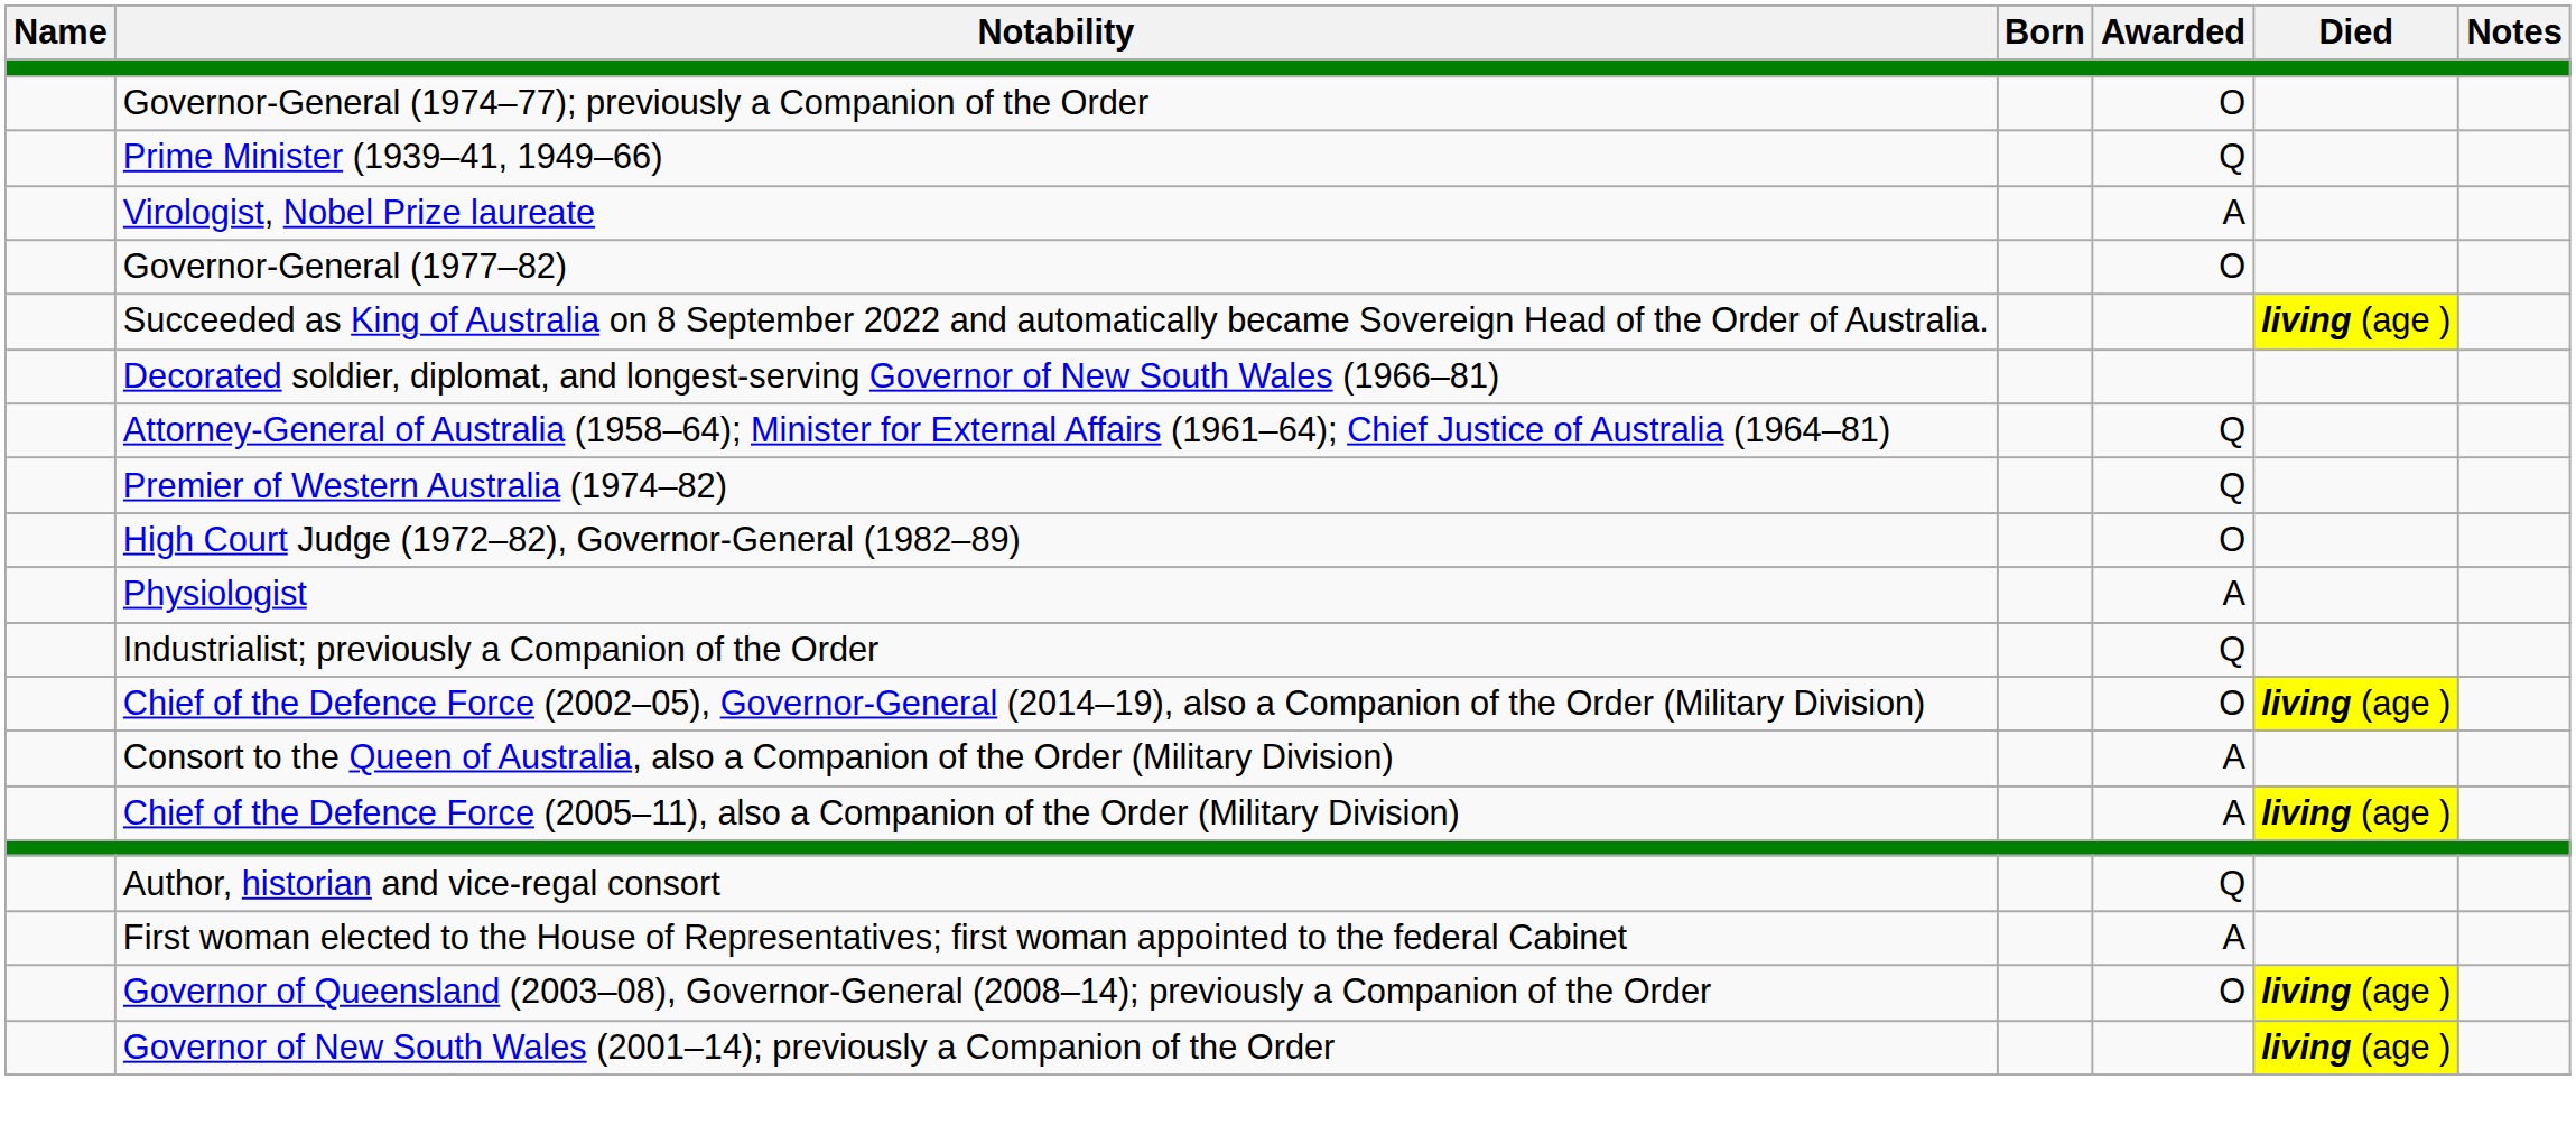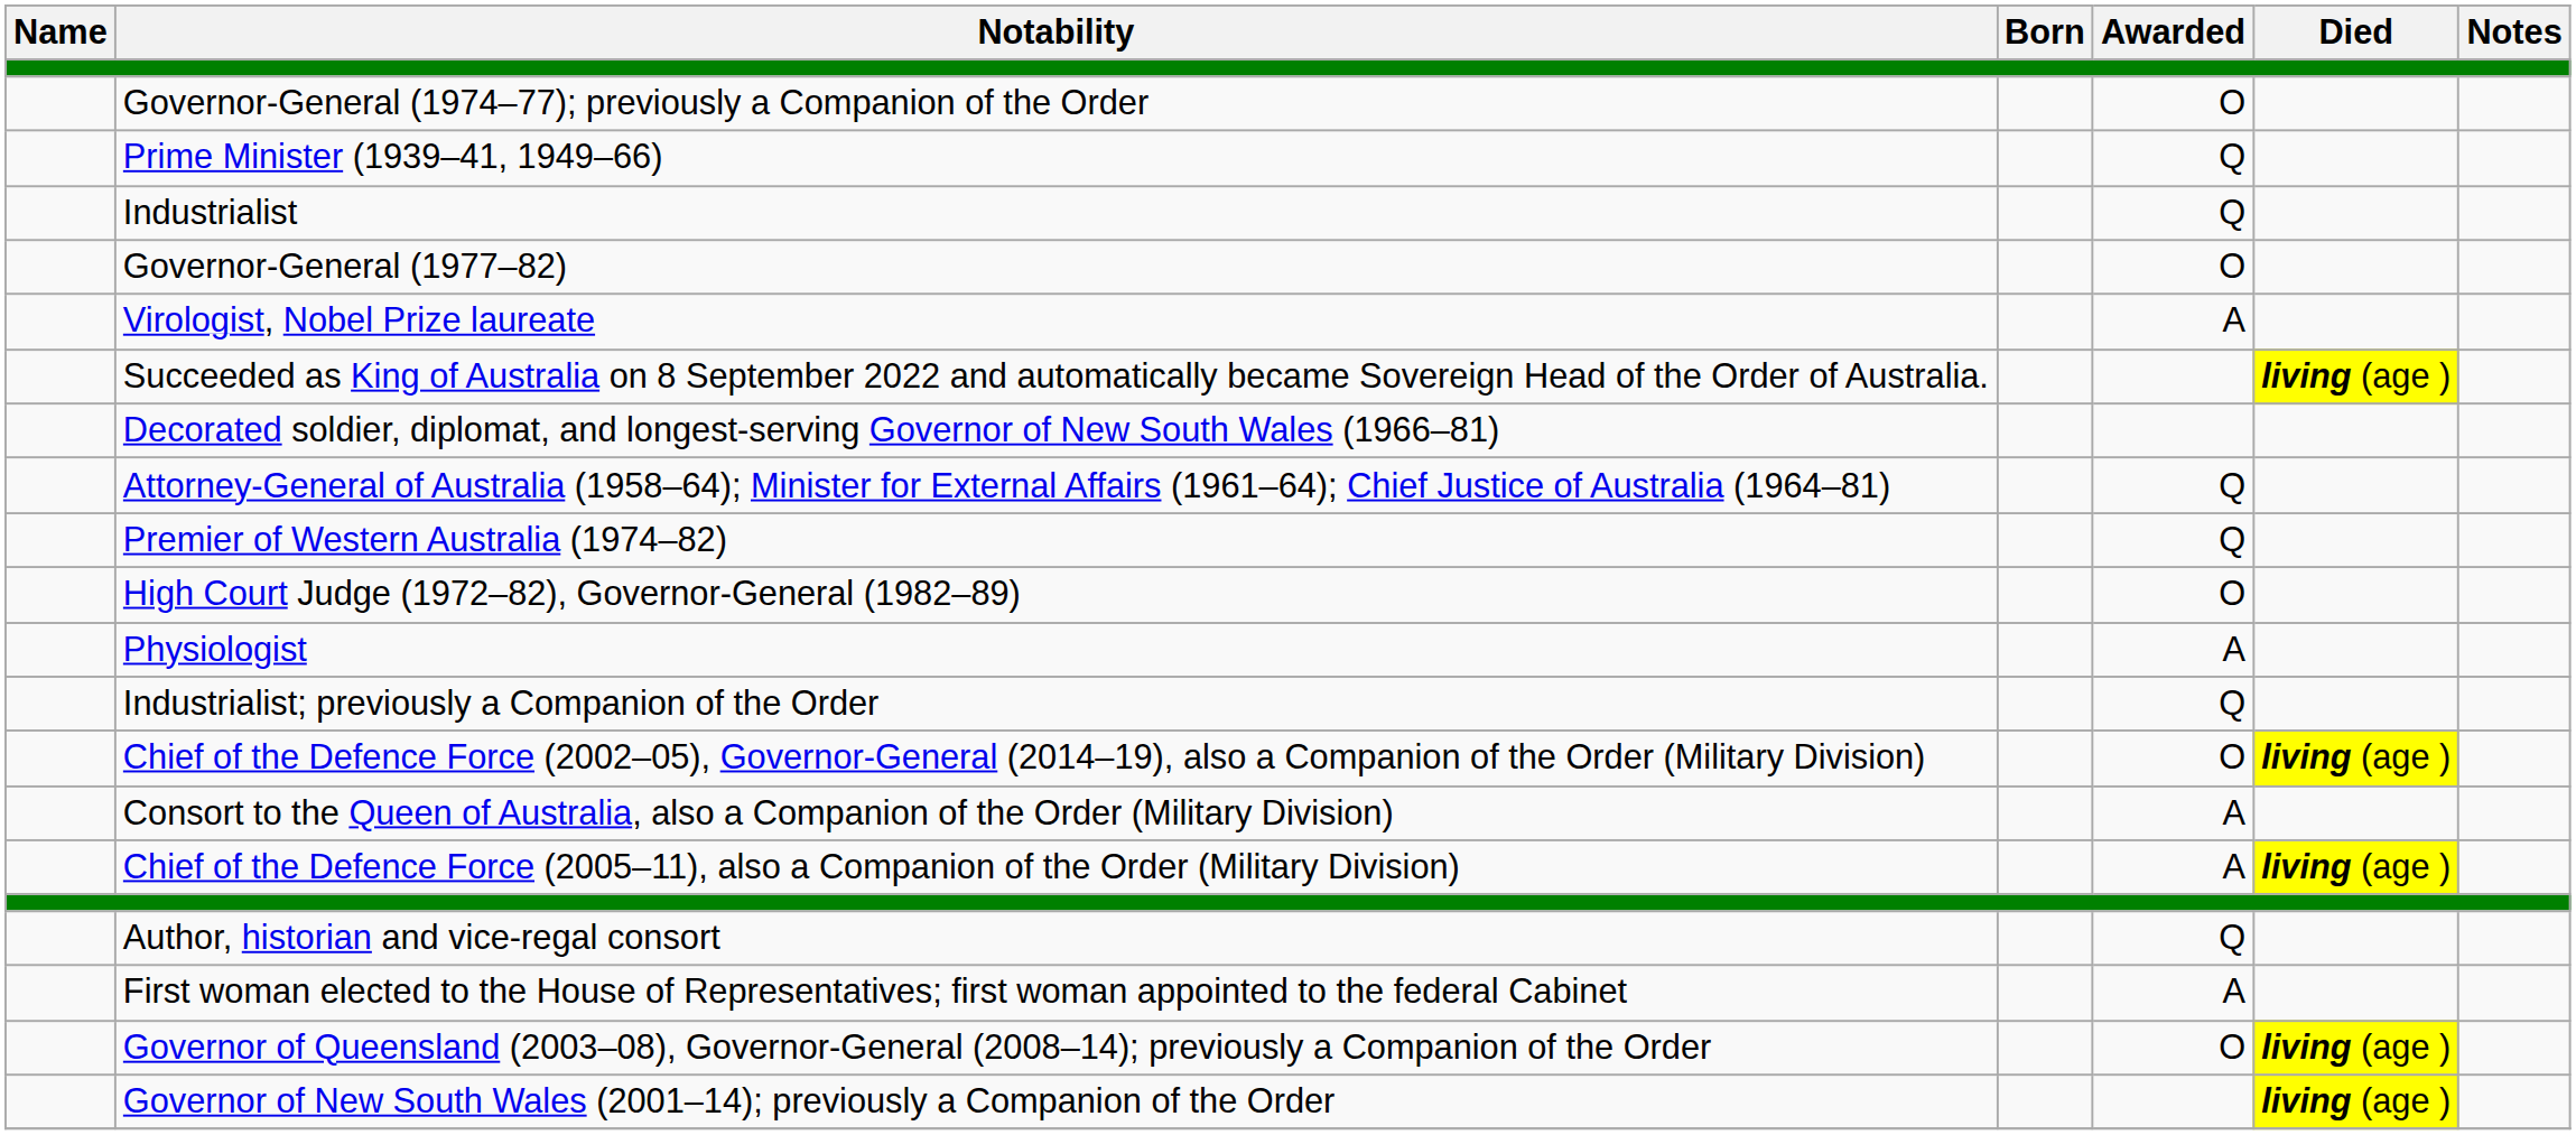+ row: Industrialist | Q
rows swapped: Governor-General (1977–82) <-> Virologist, Nobel Prize laureate
